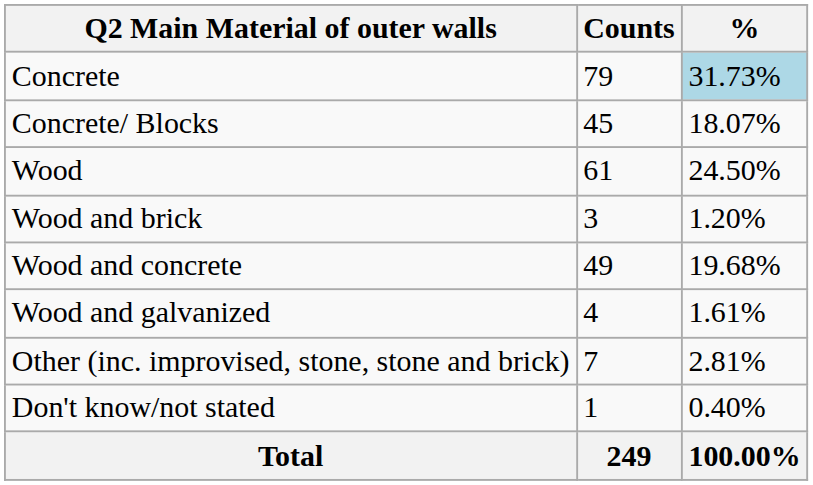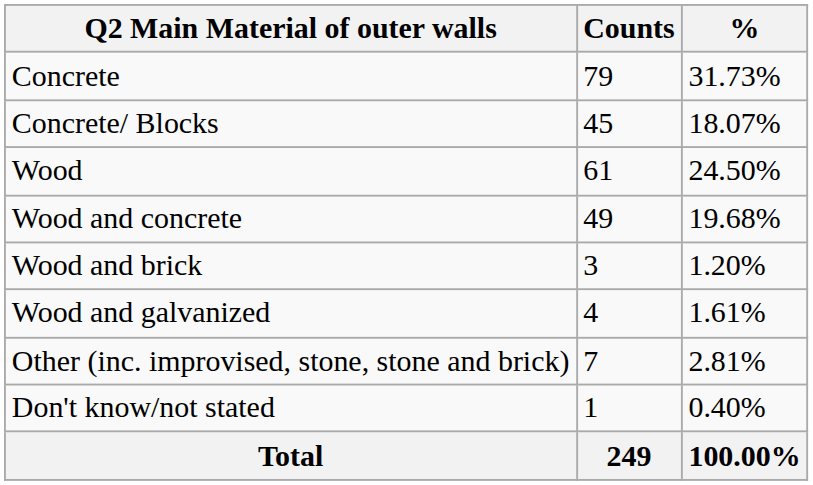Concrete | %: lightblue background -> no background
rows swapped: Wood and brick <-> Wood and concrete
